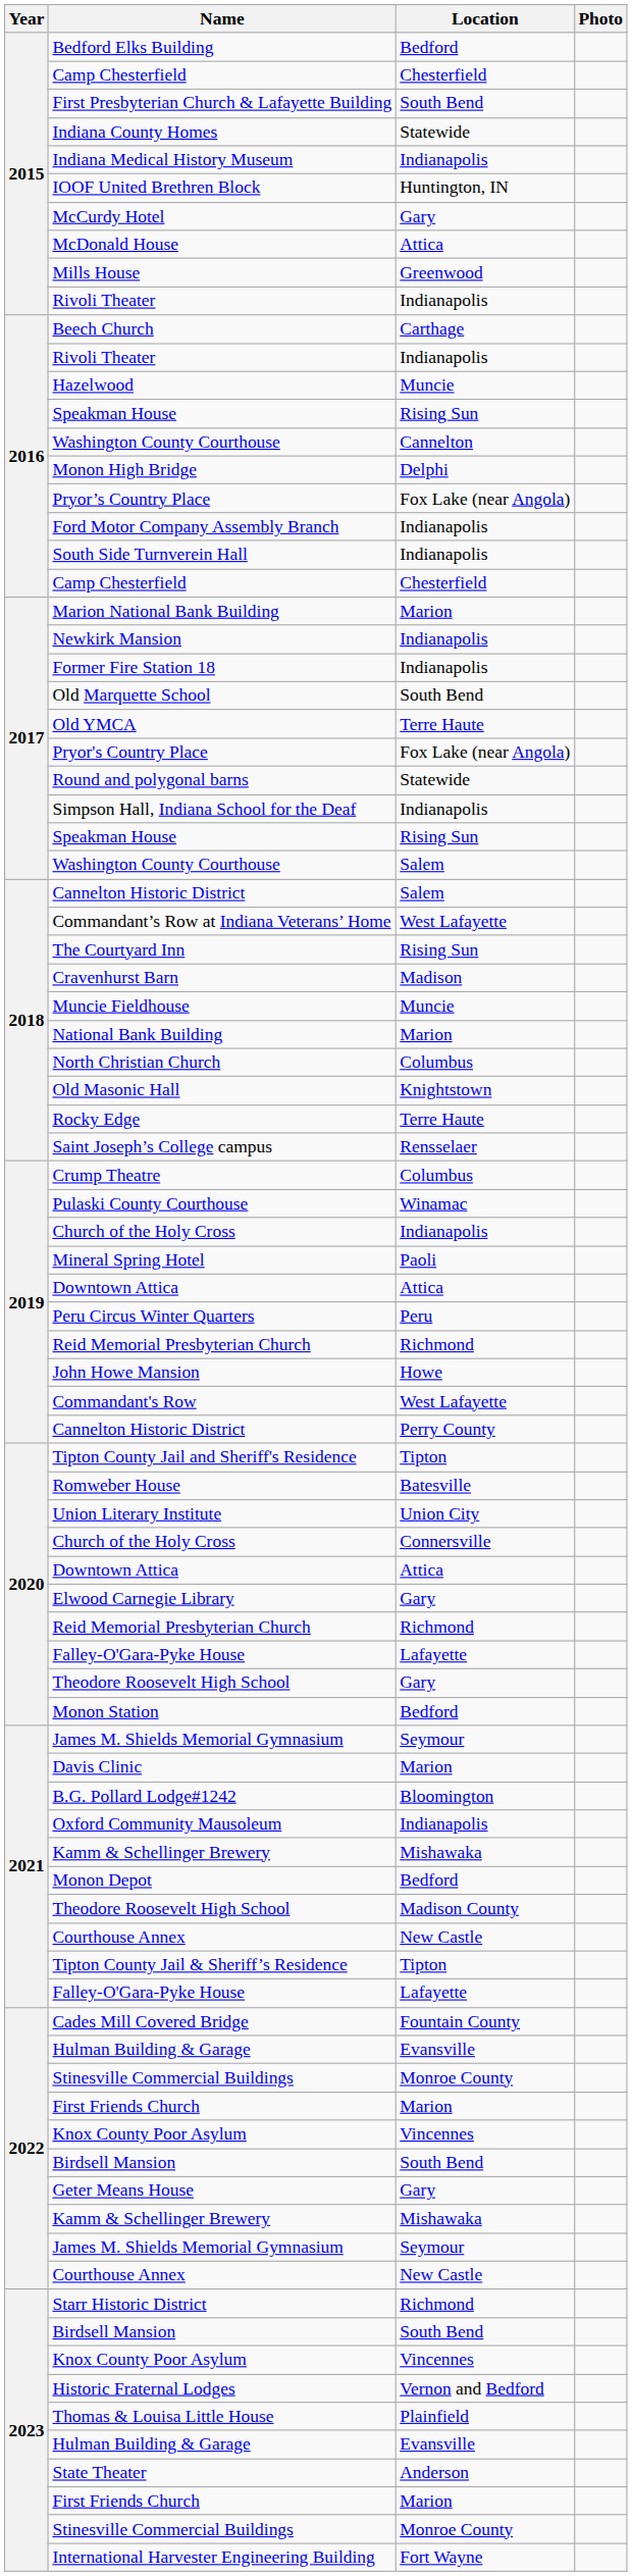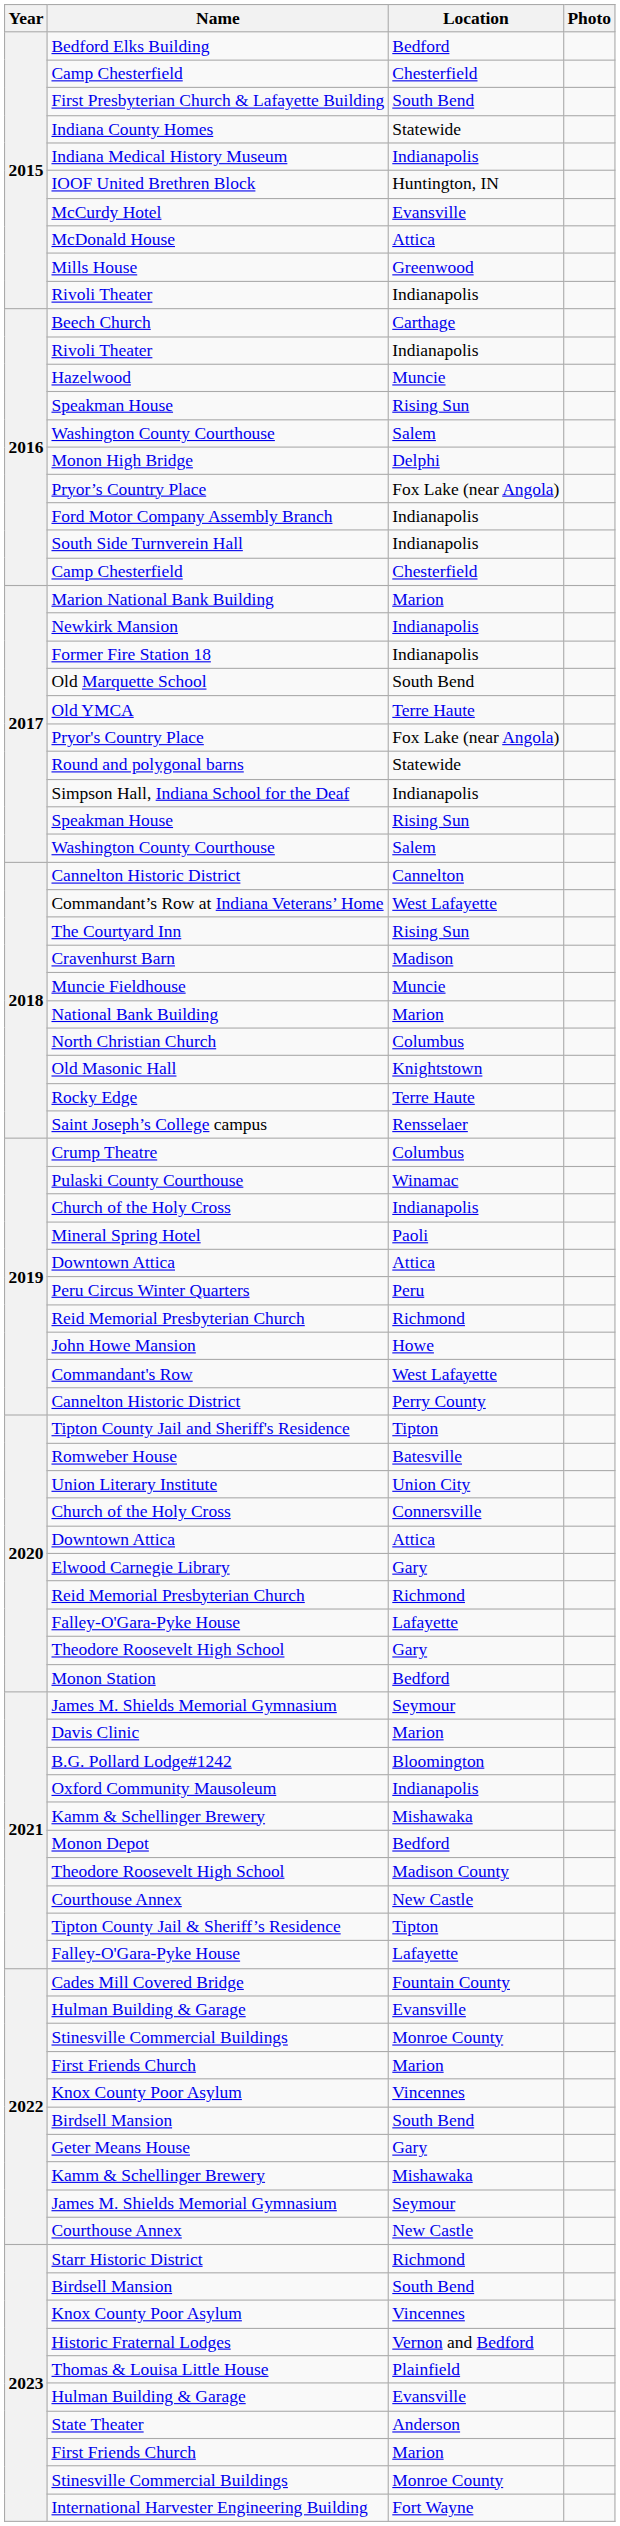McCurdy Hotel | Location: Gary -> Evansville
2016 / Washington County Courthouse | Location: Cannelton -> Salem
2018 / Cannelton Historic District | Location: Salem -> Cannelton
